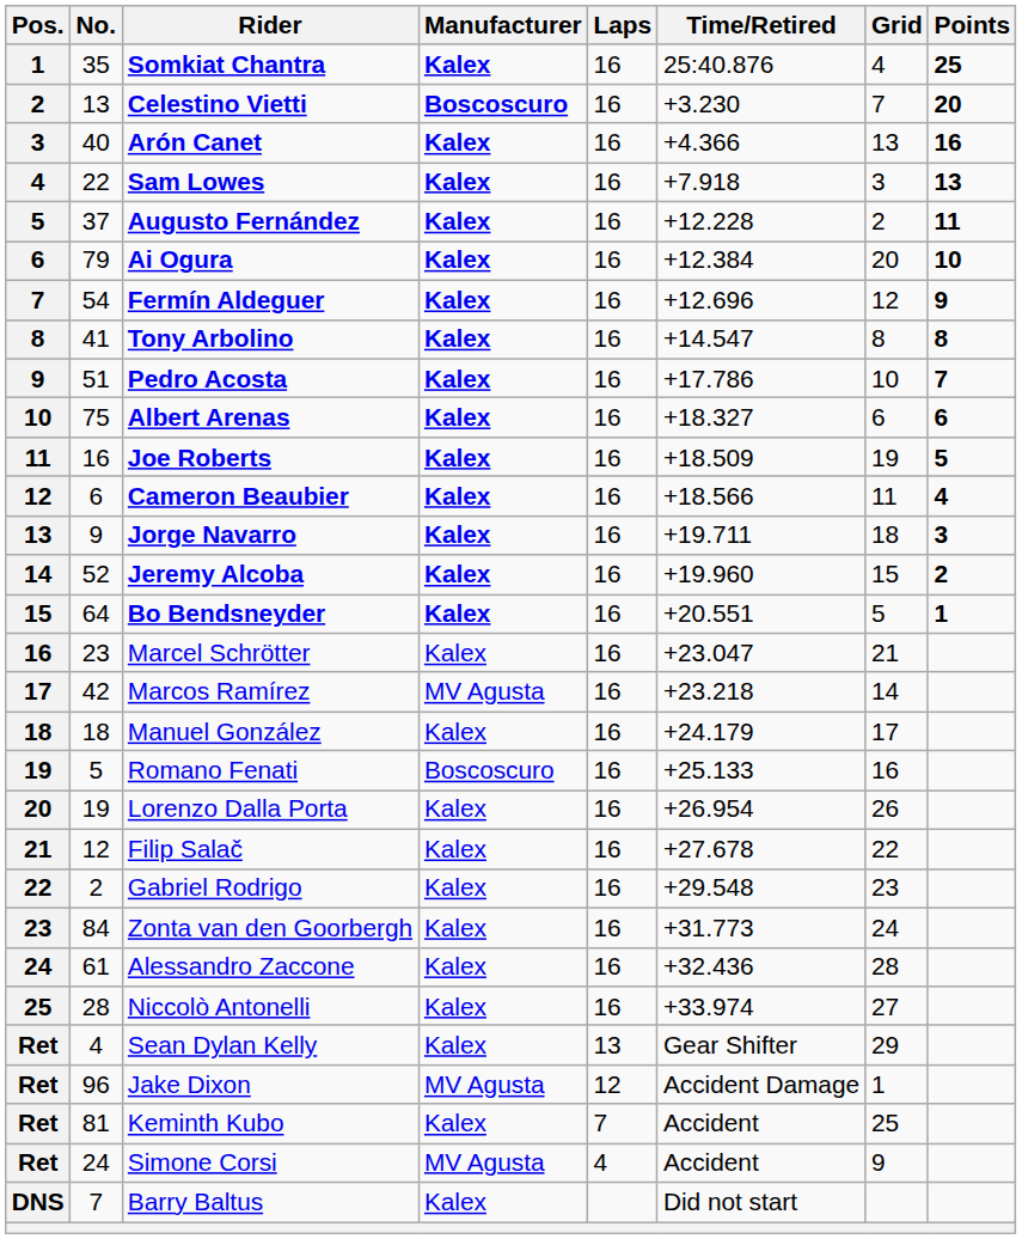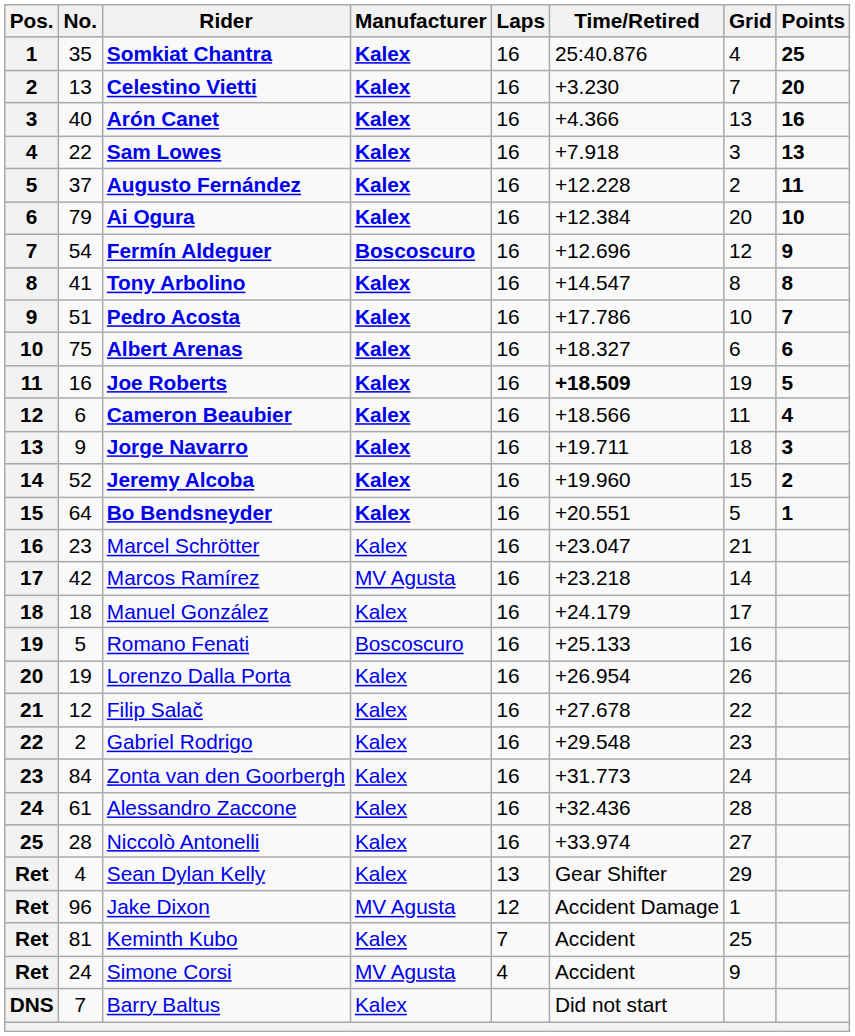Celestino Vietti | Manufacturer: Boscoscuro -> Kalex
Fermín Aldeguer | Manufacturer: Kalex -> Boscoscuro
Joe Roberts | Time/Retired: normal -> bold
